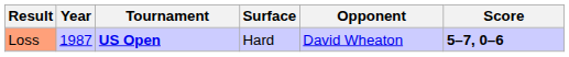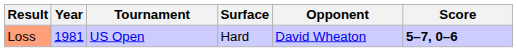Loss | Year: 1987 -> 1981
Loss | Tournament: bold -> normal
